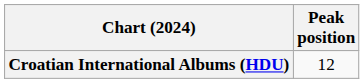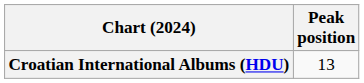Croatian International Albums (HDU) | Peak position: 12 -> 13
